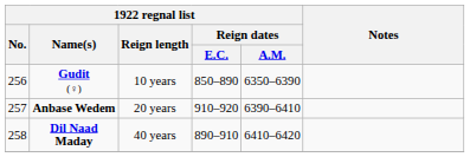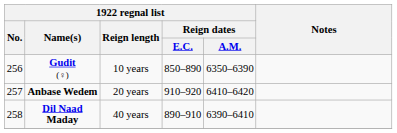Anbase Wedem | 1922 regnal list / Reign dates / A.M.: 6390–6410 -> 6410–6420
Dil Naad Maday | 1922 regnal list / Reign dates / A.M.: 6410–6420 -> 6390–6410
